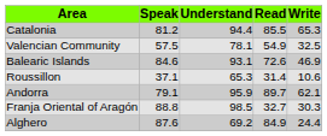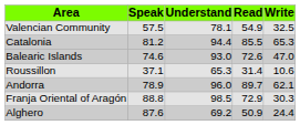rows swapped: Catalonia <-> Valencian Community
Balearic Islands | Speak: 84.6 -> 74.6
Balearic Islands | Understand: 93.1 -> 93.0
Balearic Islands | Write: 46.9 -> 47.0
Andorra | Speak: 79.1 -> 78.9
Andorra | Understand: 95.9 -> 96.0
Franja Oriental of Aragón | Read: 32.7 -> 72.9
Alghero | Read: 84.9 -> 50.9
